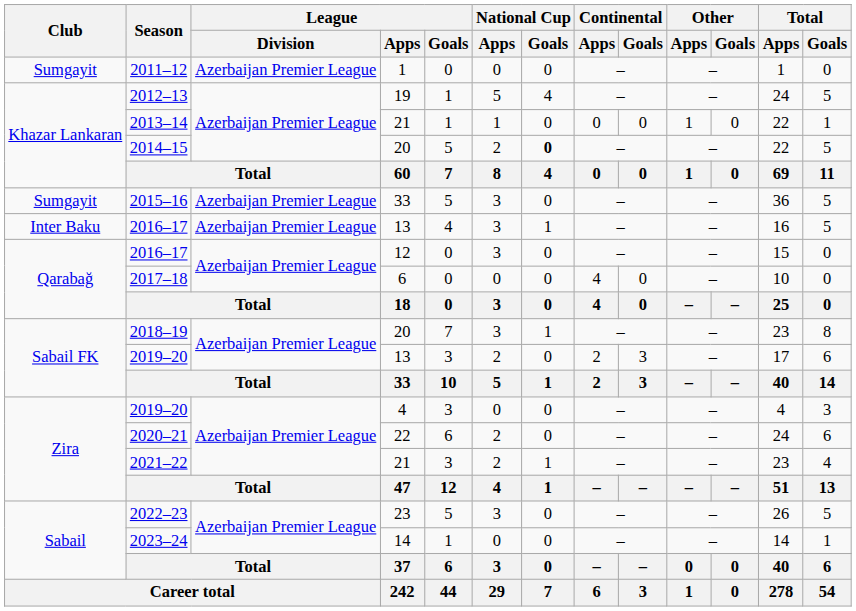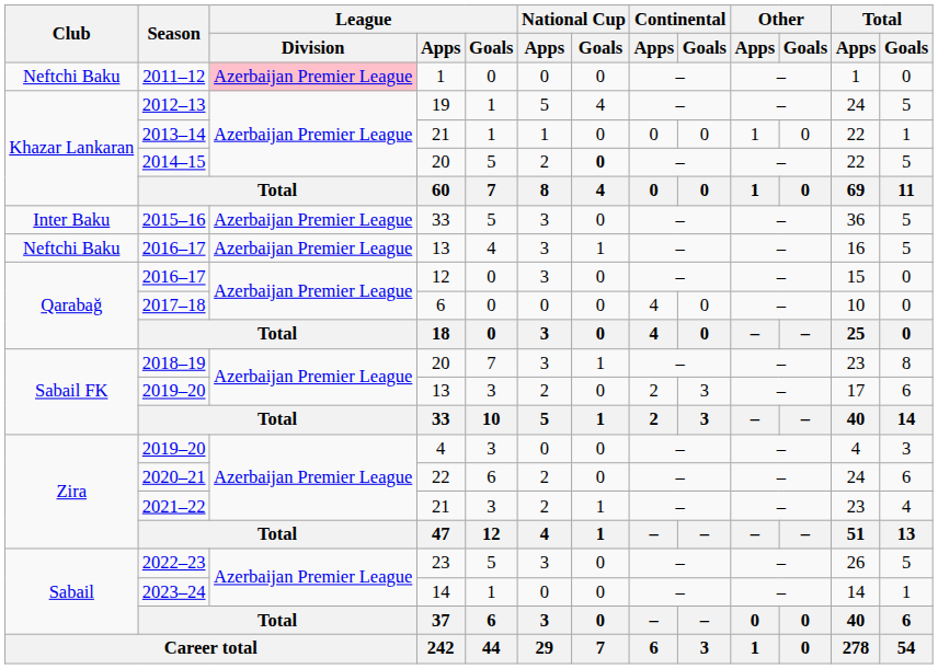2011–12 | Club: Sumgayit -> Neftchi Baku
2011–12 | League / Division: no background -> pink background
2015–16 | Club: Sumgayit -> Inter Baku
2016–17 / 13 | Club: Inter Baku -> Neftchi Baku
